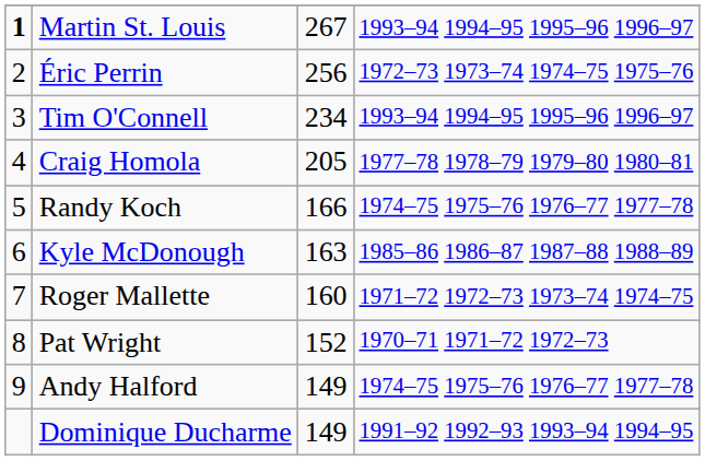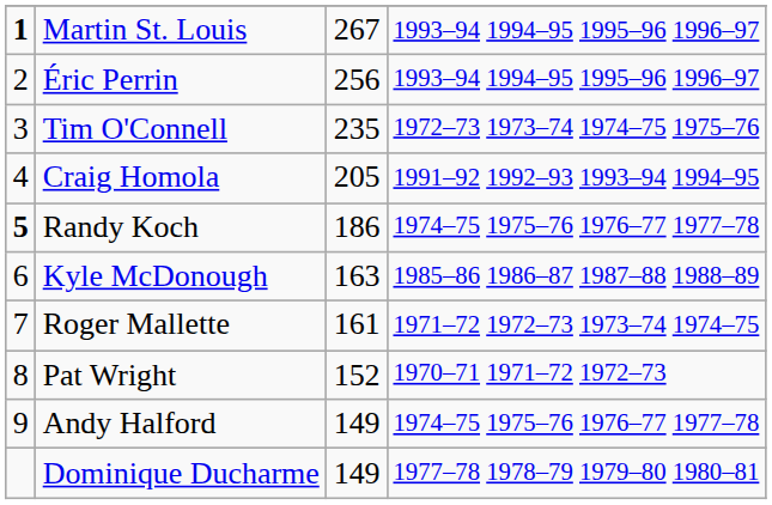Éric Perrin | column 4: 1972–73 1973–74 1974–75 1975–76 -> 1993–94 1994–95 1995–96 1996–97
Tim O'Connell | column 3: 234 -> 235
Tim O'Connell | column 4: 1993–94 1994–95 1995–96 1996–97 -> 1972–73 1973–74 1974–75 1975–76
Craig Homola | column 4: 1977–78 1978–79 1979–80 1980–81 -> 1991–92 1992–93 1993–94 1994–95
Randy Koch | column 1: normal -> bold
Randy Koch | column 3: 166 -> 186
Roger Mallette | column 3: 160 -> 161
Dominique Ducharme | column 4: 1991–92 1992–93 1993–94 1994–95 -> 1977–78 1978–79 1979–80 1980–81
